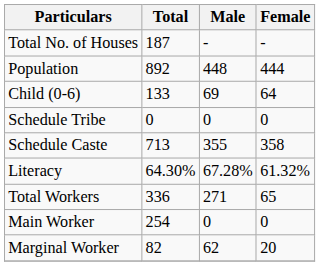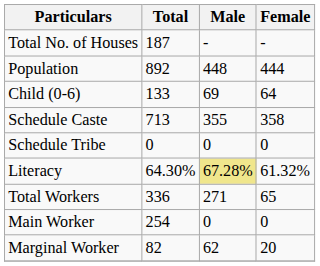rows swapped: Schedule Caste <-> Schedule Tribe
Literacy | Male: no background -> khaki background
